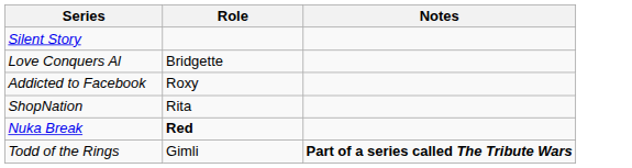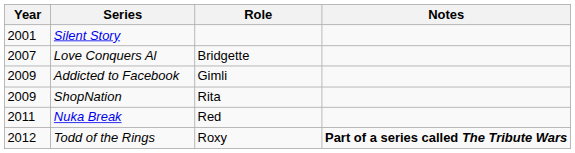+ column: Year | 2001 | 2007 | 2009 | 2009 | 2011 | 2012
Addicted to Facebook | Role: Roxy -> Gimli
Nuka Break | Role: bold -> normal
Todd of the Rings | Role: Gimli -> Roxy
